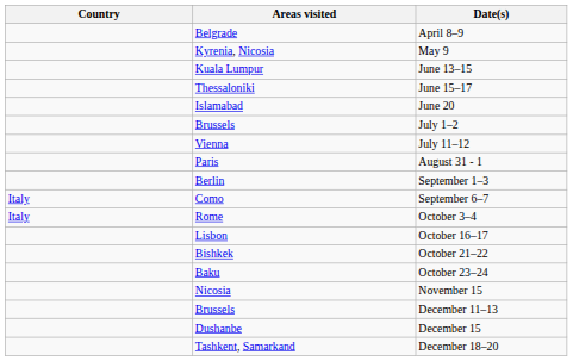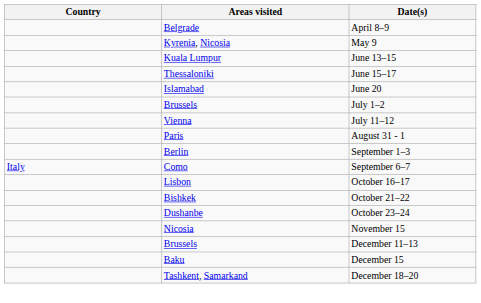- row: Italy | Rome | October 3–4
October 23–24 | Areas visited: Baku -> Dushanbe
December 15 | Areas visited: Dushanbe -> Baku
